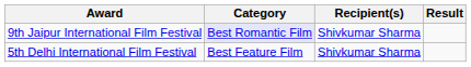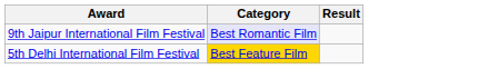- column: Recipient(s) | Shivkumar Sharma | Shivkumar Sharma
5th Delhi International Film Festival | Category: no background -> gold background
